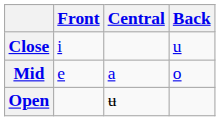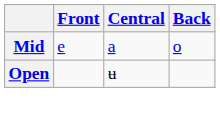- row: Close | i | u
